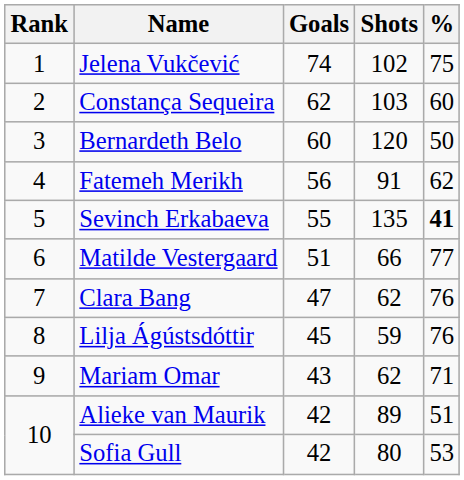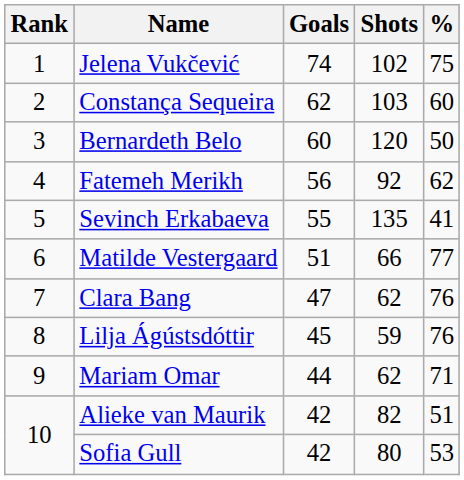Fatemeh Merikh | Shots: 91 -> 92
Sevinch Erkabaeva | %: bold -> normal
Mariam Omar | Goals: 43 -> 44
Alieke van Maurik | Shots: 89 -> 82
